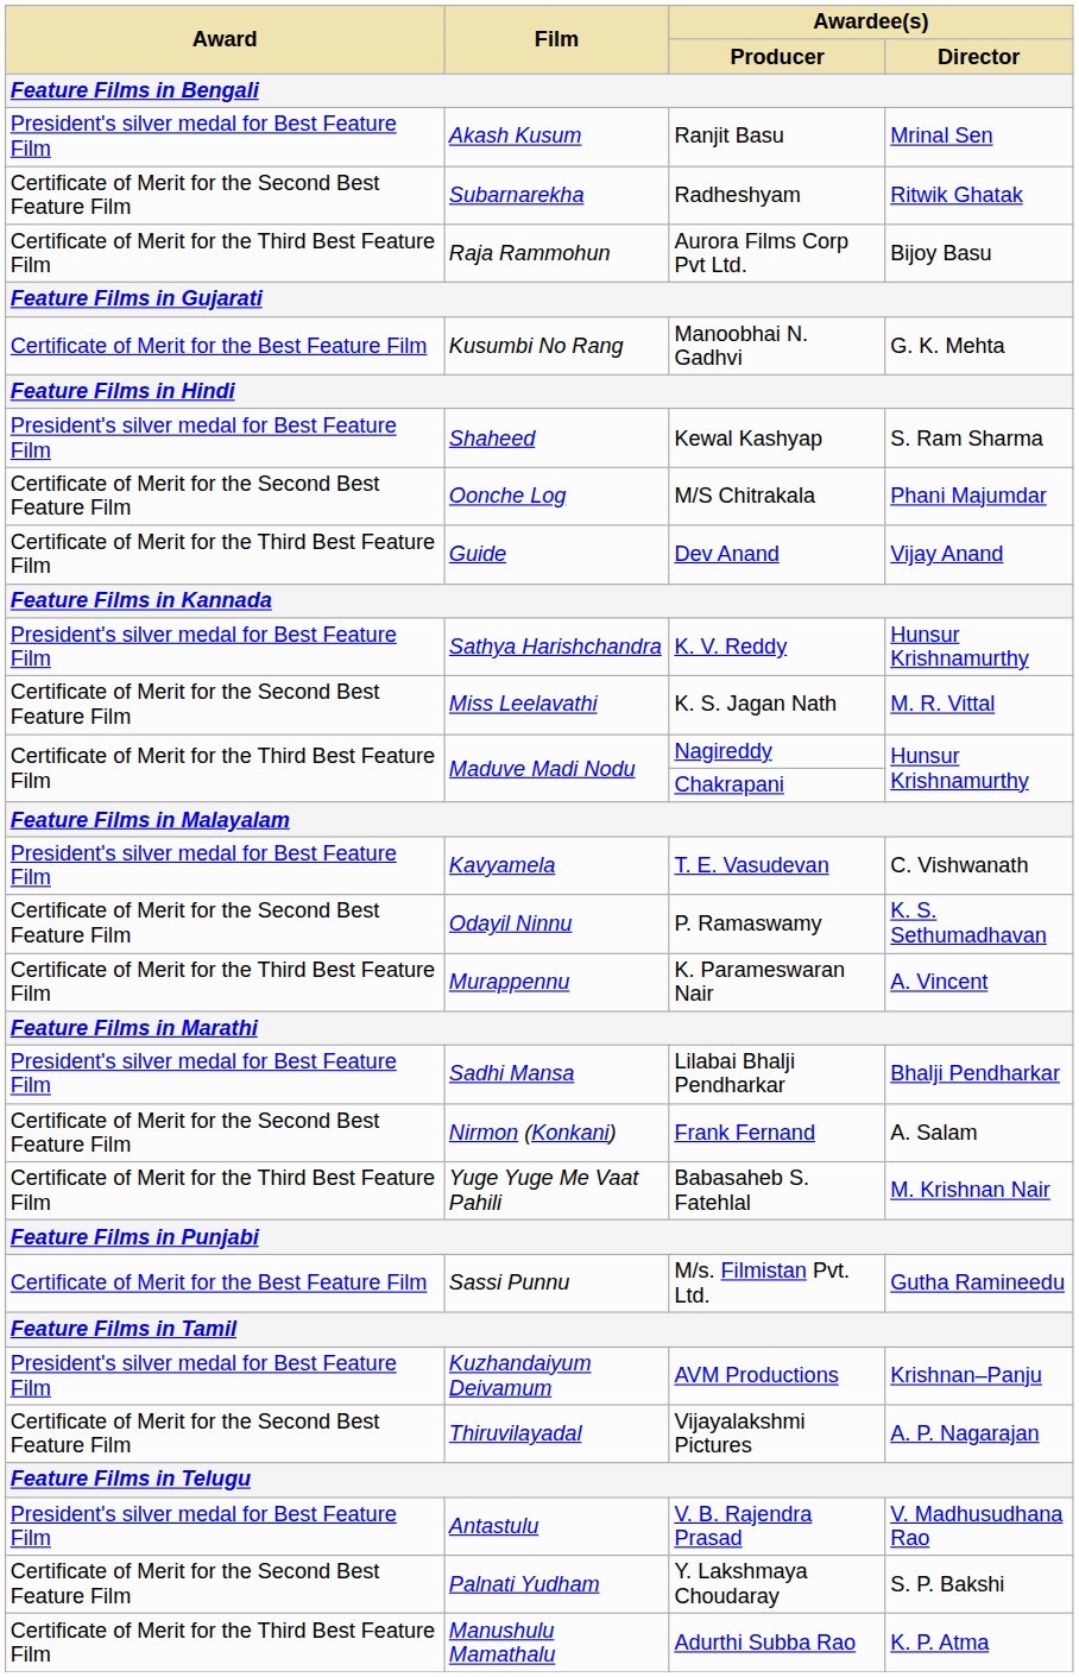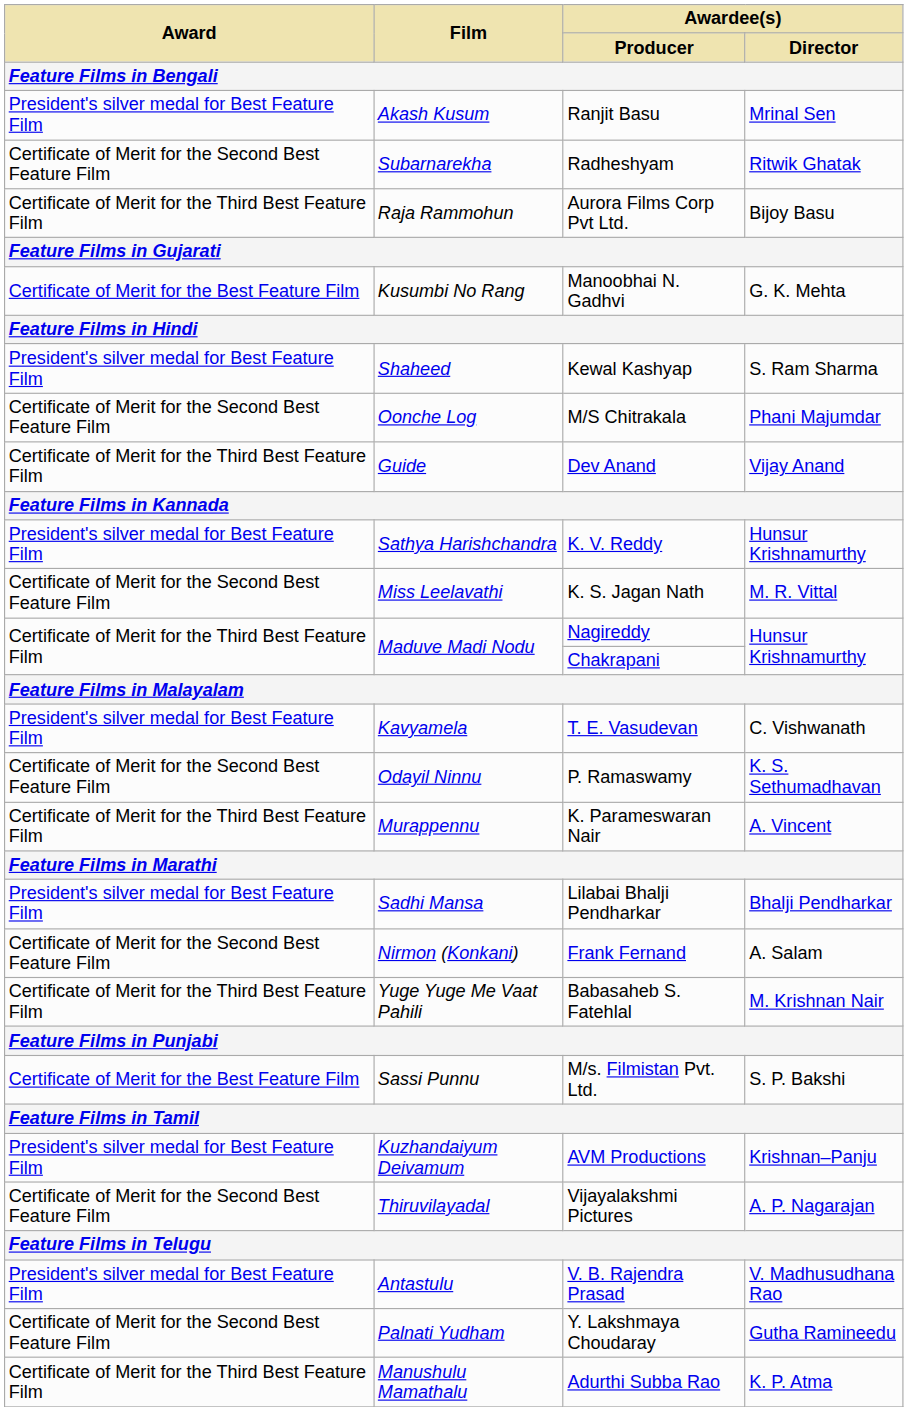M/s. Filmistan Pvt. Ltd. | Awardee(s) / Director: Gutha Ramineedu -> S. P. Bakshi
Y. Lakshmaya Choudaray | Awardee(s) / Director: S. P. Bakshi -> Gutha Ramineedu
